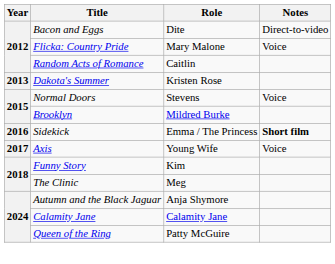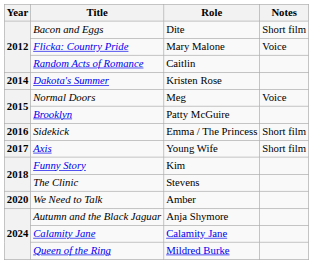Bacon and Eggs | Notes: Direct-to-video -> Short film
Dakota's Summer | Year: 2013 -> 2014
Normal Doors | Role: Stevens -> Meg
Brooklyn | Role: Mildred Burke -> Patty McGuire
Sidekick | Notes: bold -> normal
Axis | Notes: Voice -> Short film
The Clinic | Role: Meg -> Stevens
+ row: 2020 | We Need to Talk | Amber
Queen of the Ring | Role: Patty McGuire -> Mildred Burke
